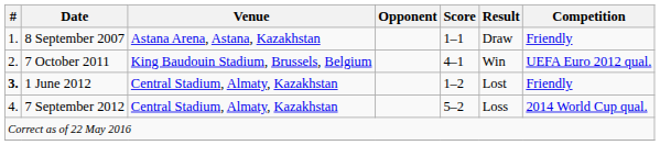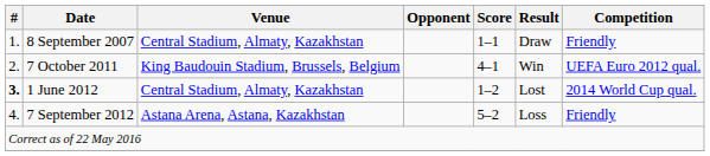8 September 2007 | Venue: Astana Arena, Astana, Kazakhstan -> Central Stadium, Almaty, Kazakhstan
1 June 2012 | Competition: Friendly -> 2014 World Cup qual.
7 September 2012 | Venue: Central Stadium, Almaty, Kazakhstan -> Astana Arena, Astana, Kazakhstan
7 September 2012 | Competition: 2014 World Cup qual. -> Friendly
